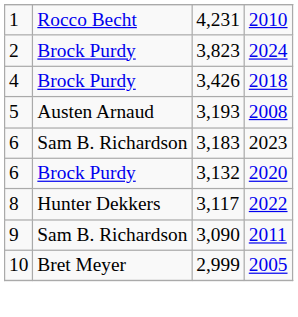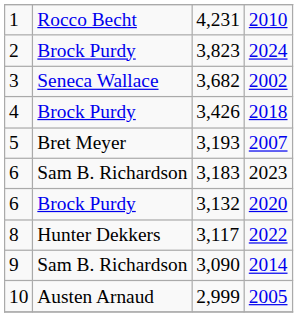+ row: 3 | Seneca Wallace | 3,682 | 2002
3,193 | column 2: Austen Arnaud -> Bret Meyer
3,193 | column 4: 2008 -> 2007
3,090 | column 4: 2011 -> 2014
2,999 | column 2: Bret Meyer -> Austen Arnaud
